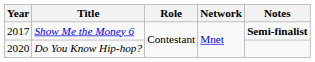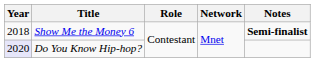Show Me the Money 6 | Year: 2017 -> 2018
Do You Know Hip-hop? | Year: no background -> lavender background
